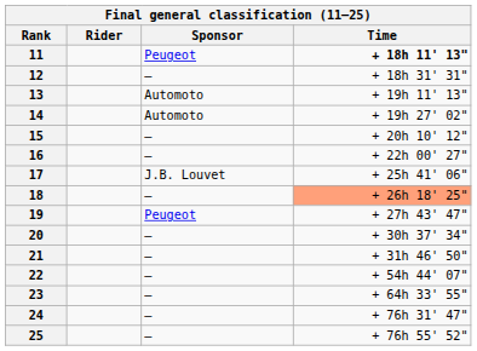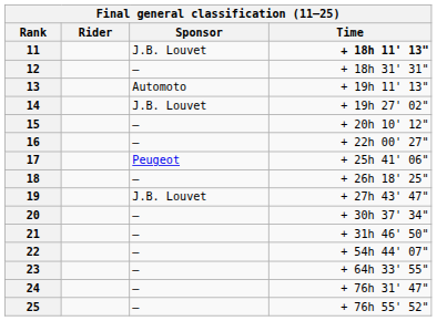11 | Sponsor: Peugeot -> J.B. Louvet
14 | Sponsor: Automoto -> J.B. Louvet
17 | Sponsor: J.B. Louvet -> Peugeot
18 | Time: lightsalmon background -> no background
19 | Sponsor: Peugeot -> J.B. Louvet
